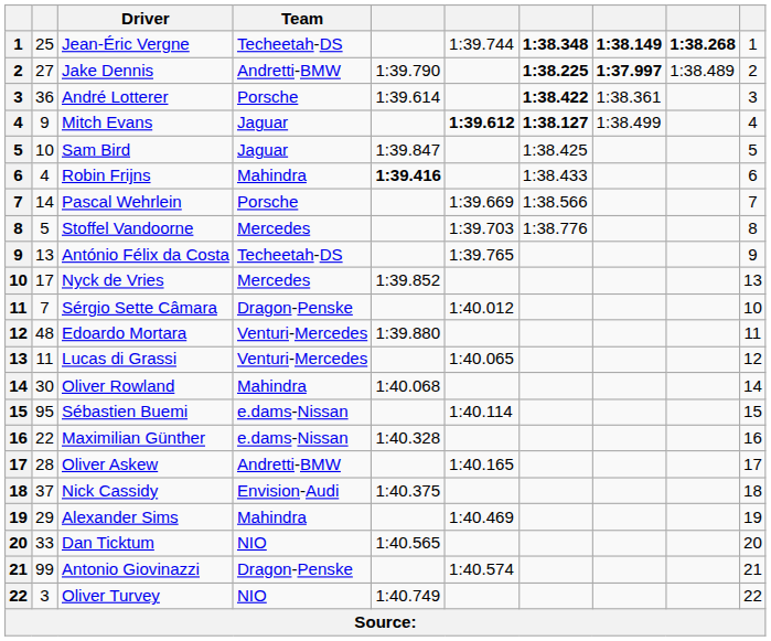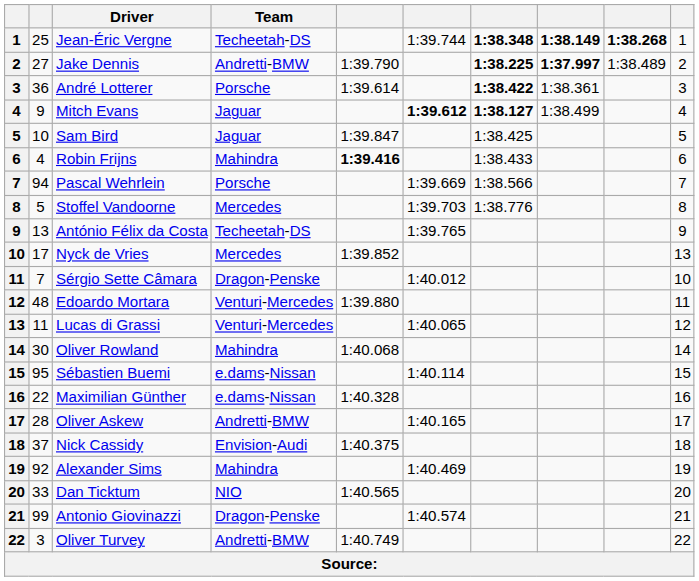Pascal Wehrlein | column 2: 14 -> 94
Alexander Sims | column 2: 29 -> 92
Oliver Turvey | Team: NIO -> Andretti-BMW
